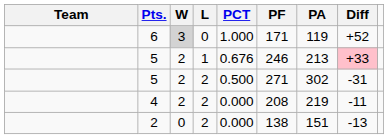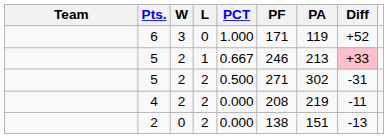6 | W: lightgrey background -> no background
5 / 1 | PCT: 0.676 -> 0.667
